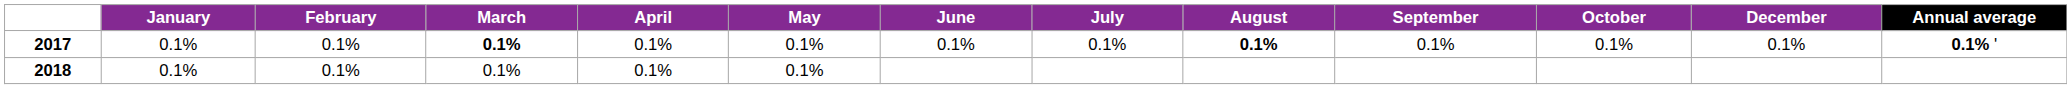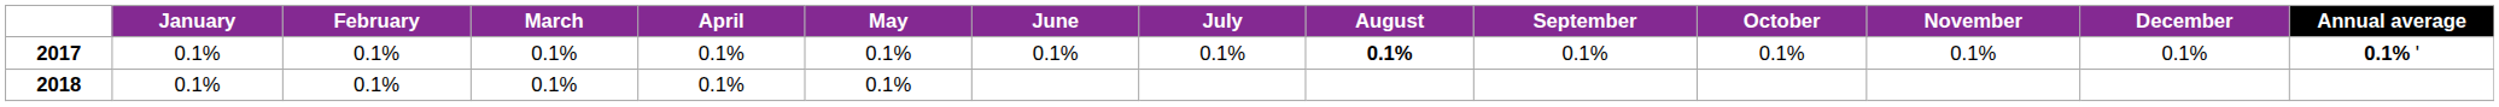+ column: November | 0.1%
2017 | March: bold -> normal
